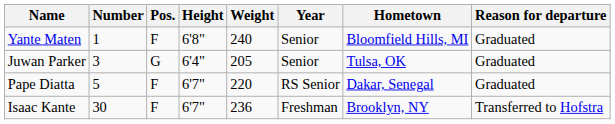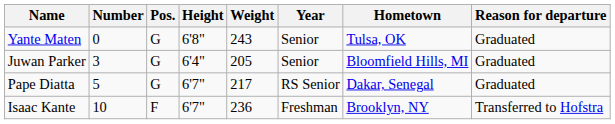Yante Maten | Number: 1 -> 0
Yante Maten | Pos.: F -> G
Yante Maten | Weight: 240 -> 243
Yante Maten | Hometown: Bloomfield Hills, MI -> Tulsa, OK
Juwan Parker | Hometown: Tulsa, OK -> Bloomfield Hills, MI
Pape Diatta | Pos.: F -> G
Pape Diatta | Weight: 220 -> 217
Isaac Kante | Number: 30 -> 10
